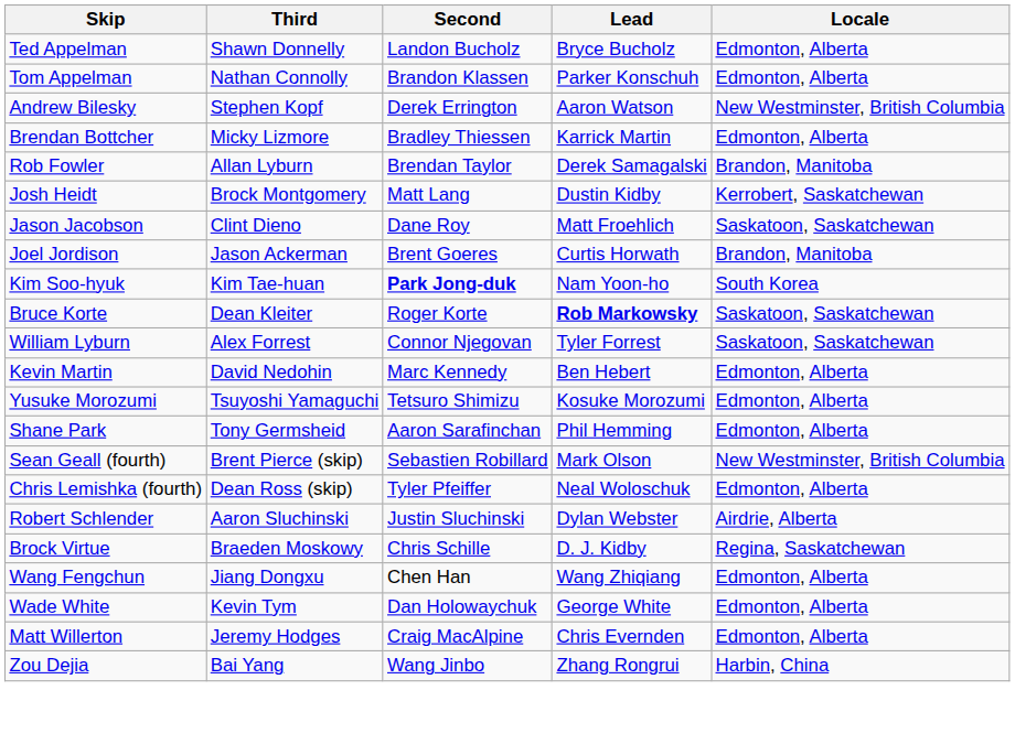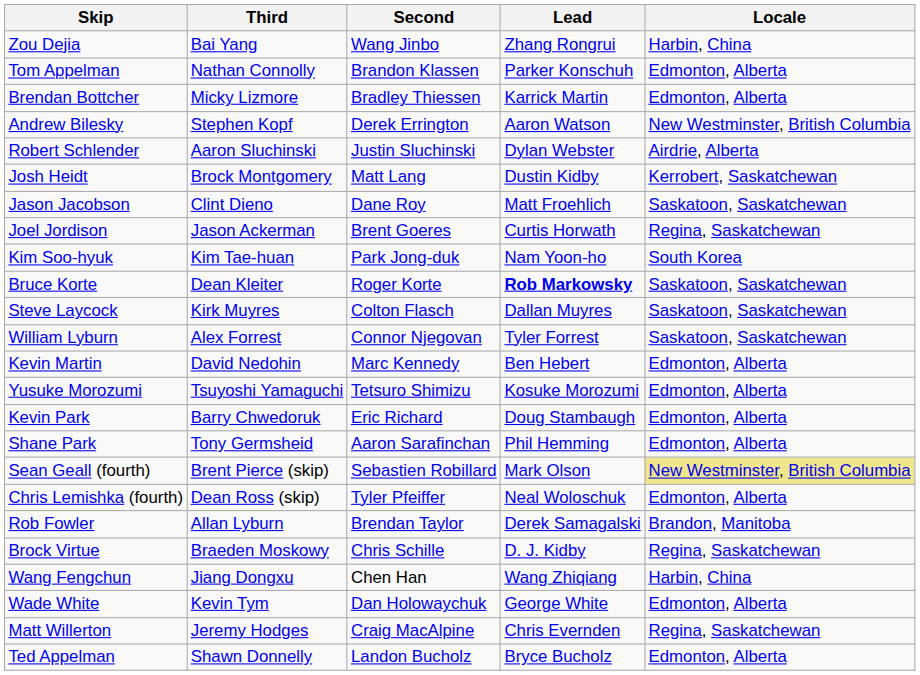rows swapped: Ted Appelman <-> Zou Dejia
rows swapped: Andrew Bilesky <-> Brendan Bottcher
rows swapped: Rob Fowler <-> Robert Schlender
Joel Jordison | Locale: Brandon, Manitoba -> Regina, Saskatchewan
Kim Soo-hyuk | Second: bold -> normal
+ row: Steve Laycock | Kirk Muyres | Colton Flasch | Dallan Muyres | Saskatoon, Saskatchewan
+ row: Kevin Park | Barry Chwedoruk | Eric Richard | Doug Stambaugh | Edmonton, Alberta
Sean Geall (fourth) | Locale: no background -> khaki background
Wang Fengchun | Locale: Edmonton, Alberta -> Harbin, China
Matt Willerton | Locale: Edmonton, Alberta -> Regina, Saskatchewan
